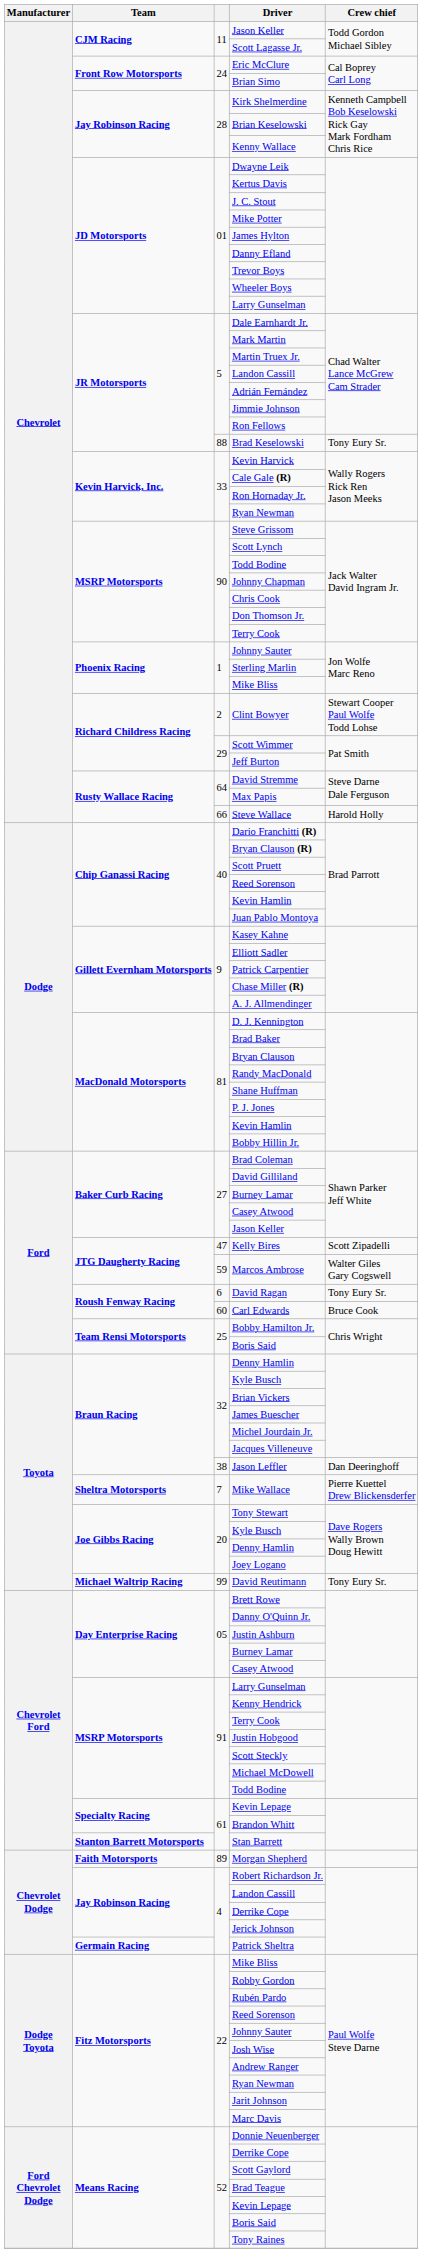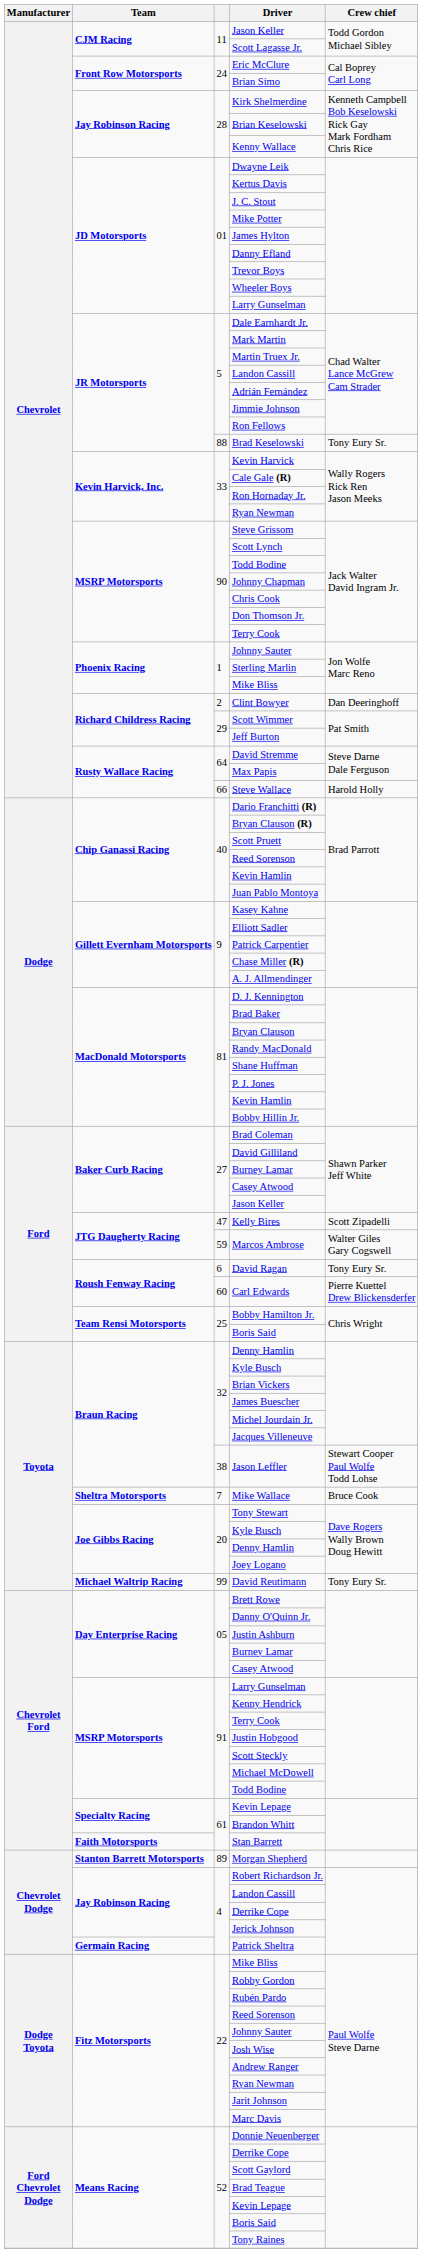Clint Bowyer | Crew chief: Stewart Cooper Paul Wolfe Todd Lohse -> Dan Deeringhoff
Carl Edwards | Crew chief: Bruce Cook -> Pierre Kuettel Drew Blickensderfer
Jason Leffler | Crew chief: Dan Deeringhoff -> Stewart Cooper Paul Wolfe Todd Lohse
Mike Wallace | Crew chief: Pierre Kuettel Drew Blickensderfer -> Bruce Cook
Stan Barrett | Team: Stanton Barrett Motorsports -> Faith Motorsports
Morgan Shepherd | Team: Faith Motorsports -> Stanton Barrett Motorsports
